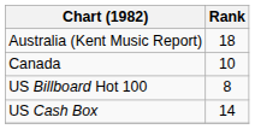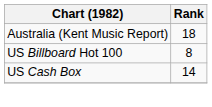- row: Canada | 10
